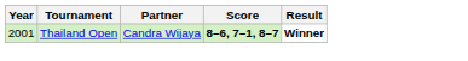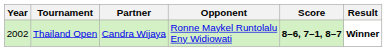+ column: Opponent | Ronne Maykel Runtolalu Eny Widiowati
Thailand Open | Year: 2001 -> 2002
